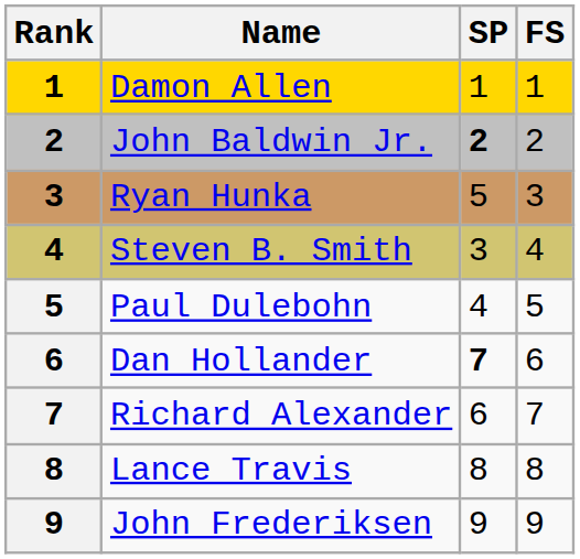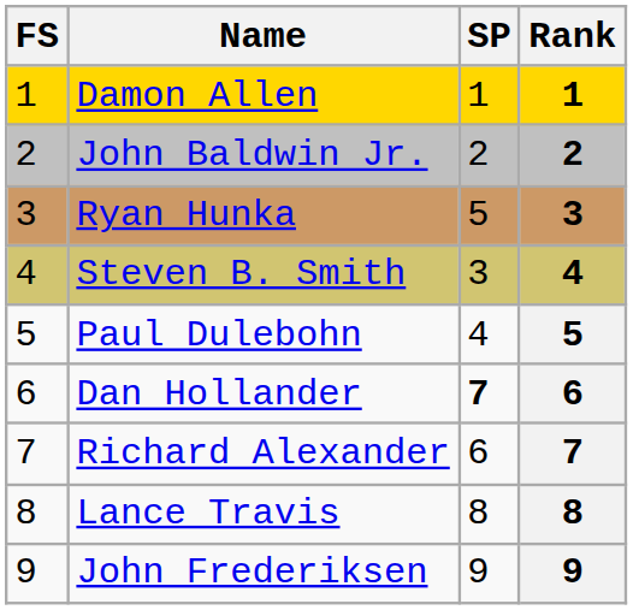columns swapped: Rank <-> FS
John Baldwin Jr. | SP: bold -> normal
